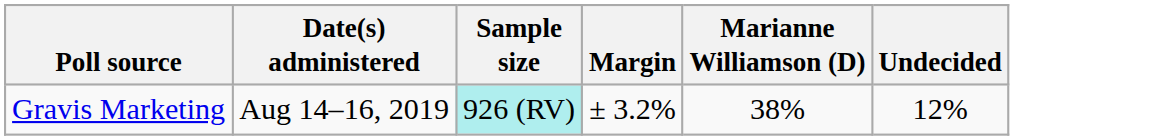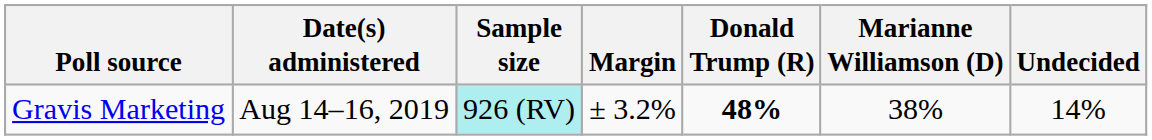+ column: Donald Trump (R) | 48%
Gravis Marketing | Undecided: 12% -> 14%
